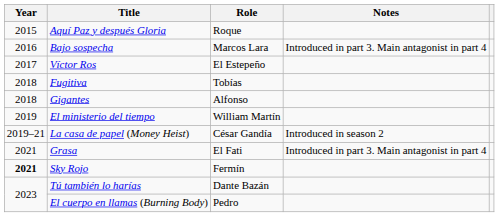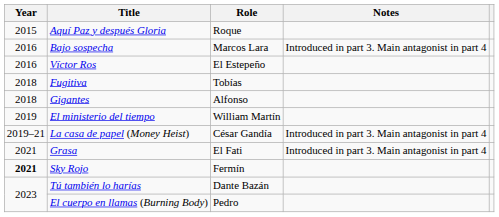Víctor Ros | Year: 2017 -> 2016
La casa de papel (Money Heist) | Notes: Introduced in season 2 -> Introduced in part 3. Main antagonist in part 4
